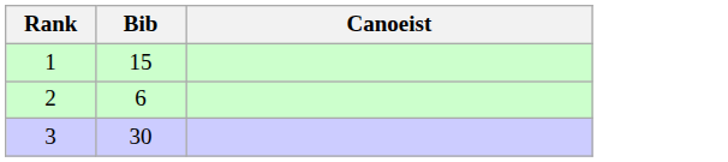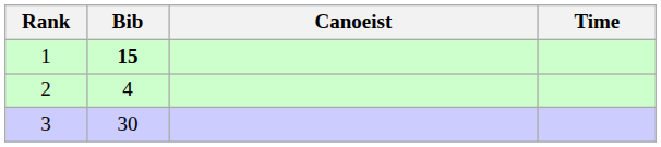+ column: Time
1 | Bib: normal -> bold
2 | Bib: 6 -> 4
